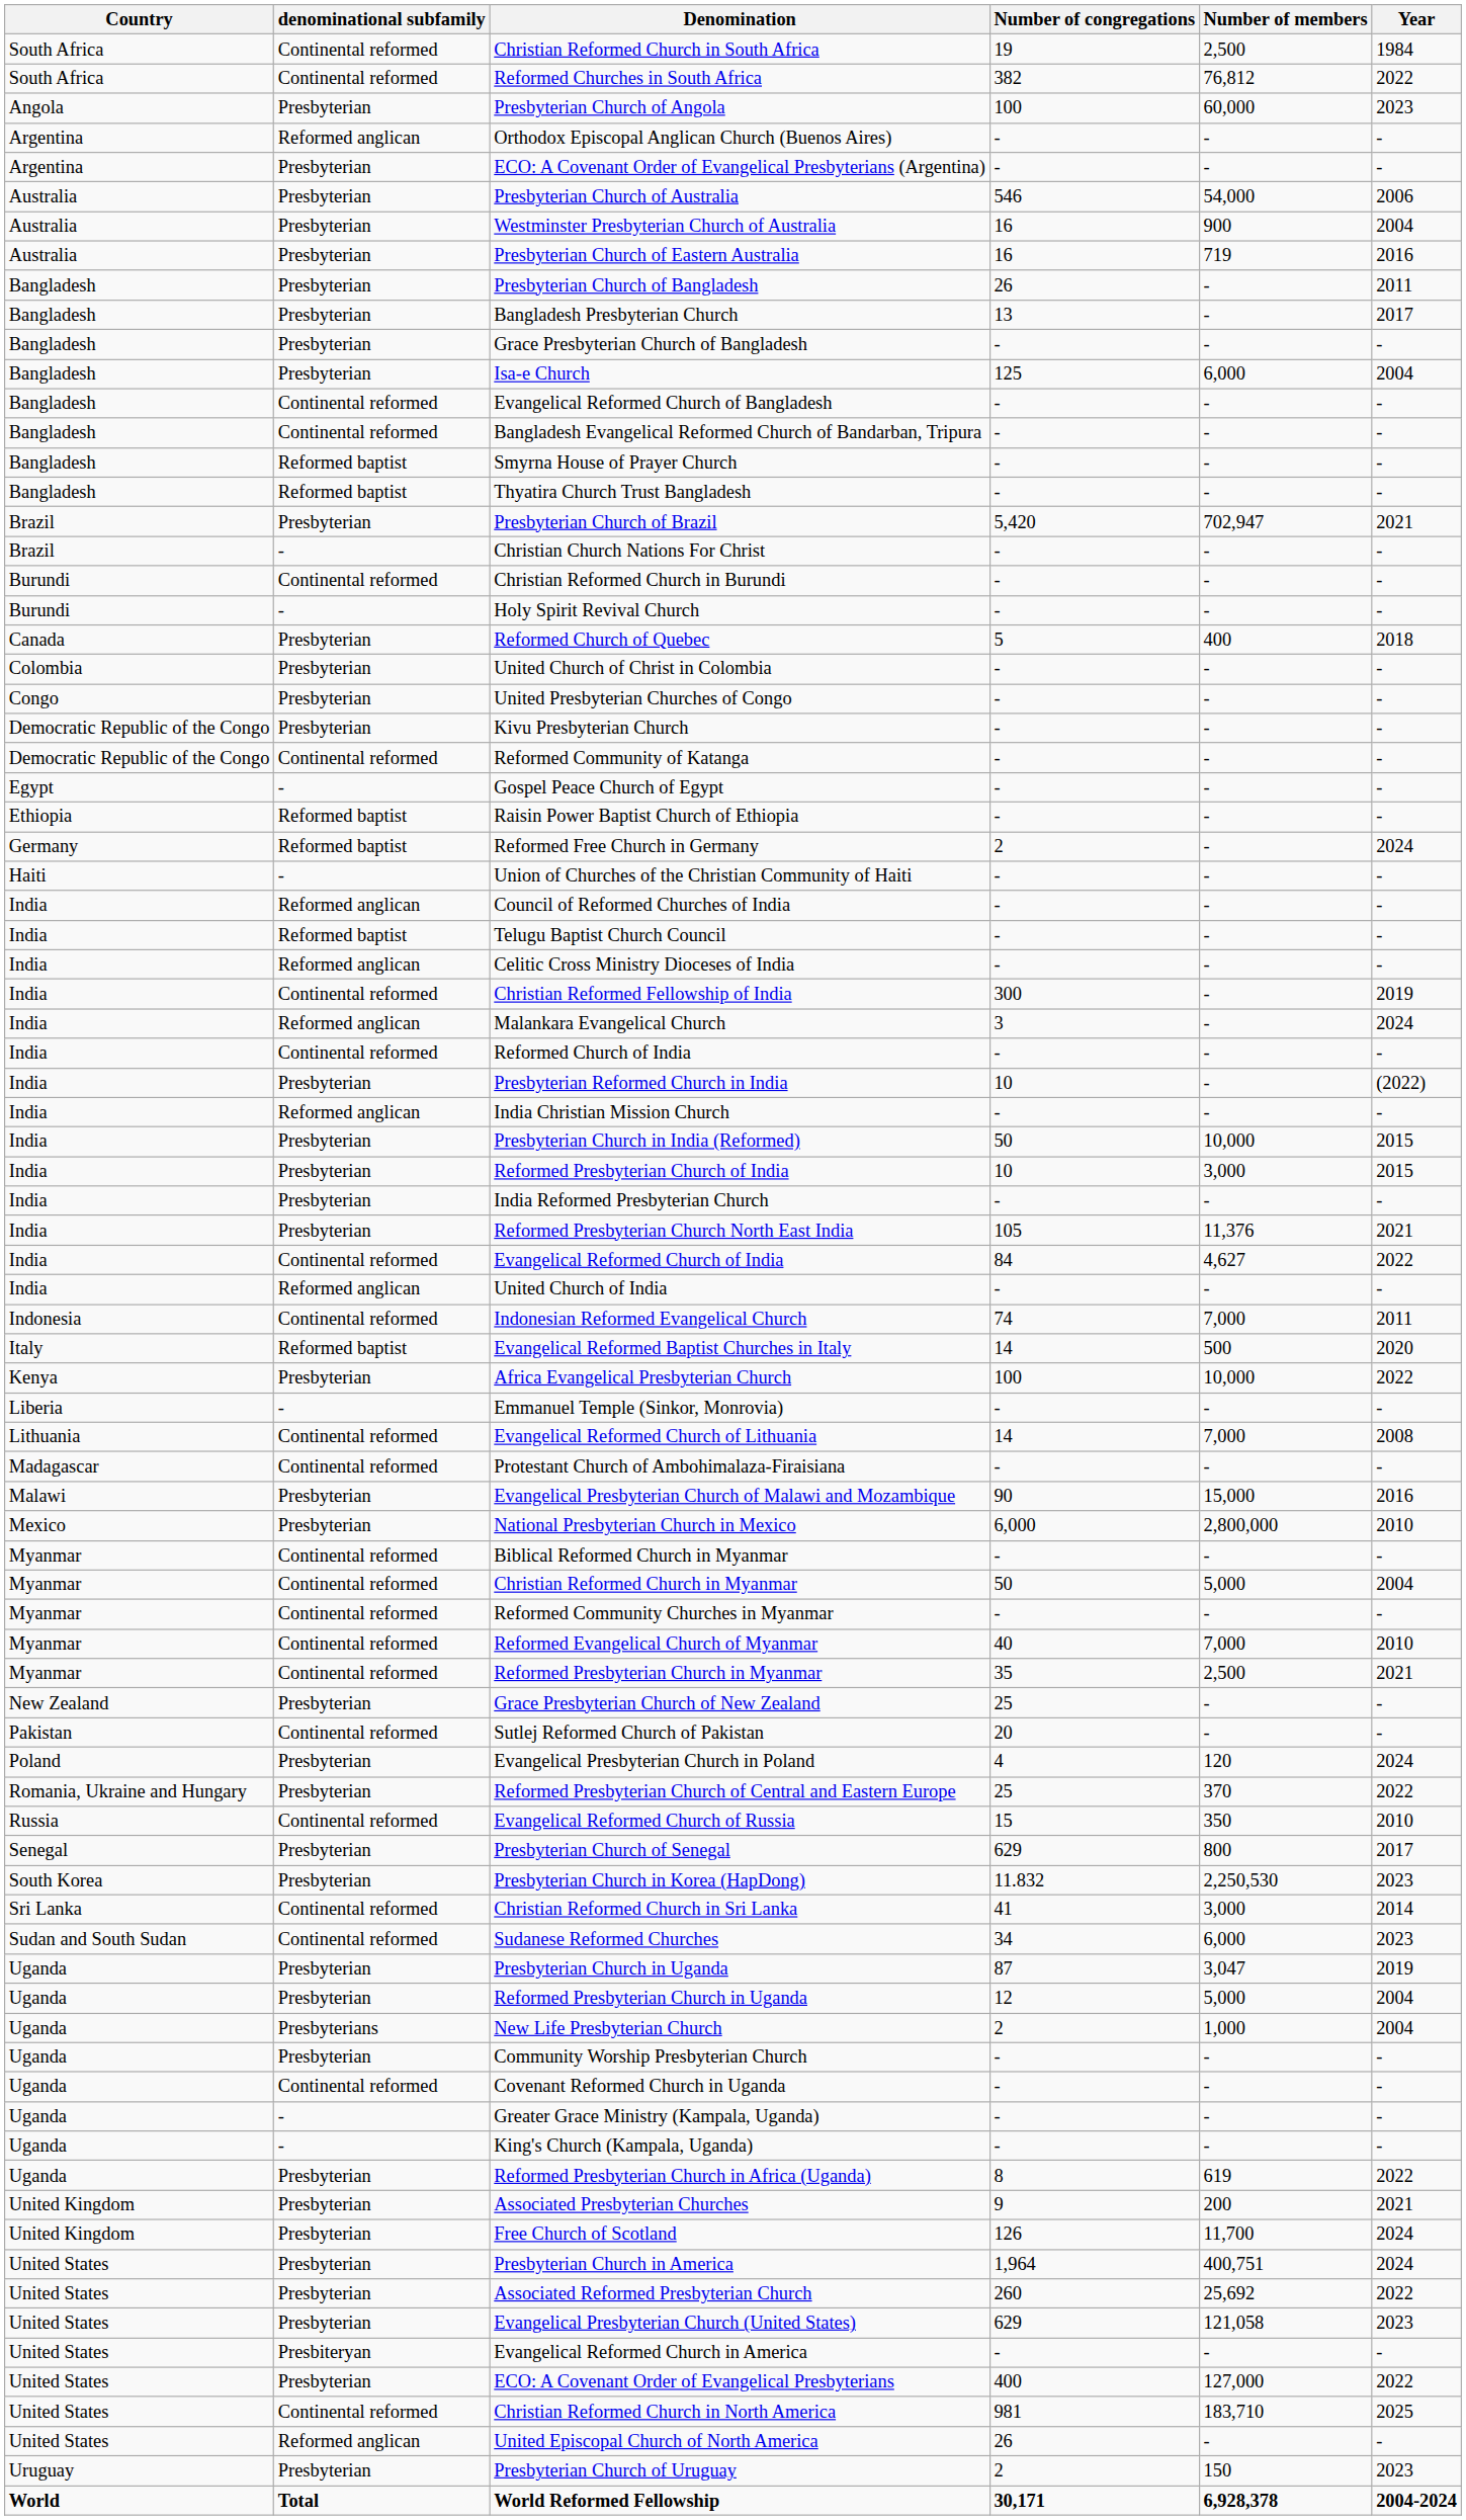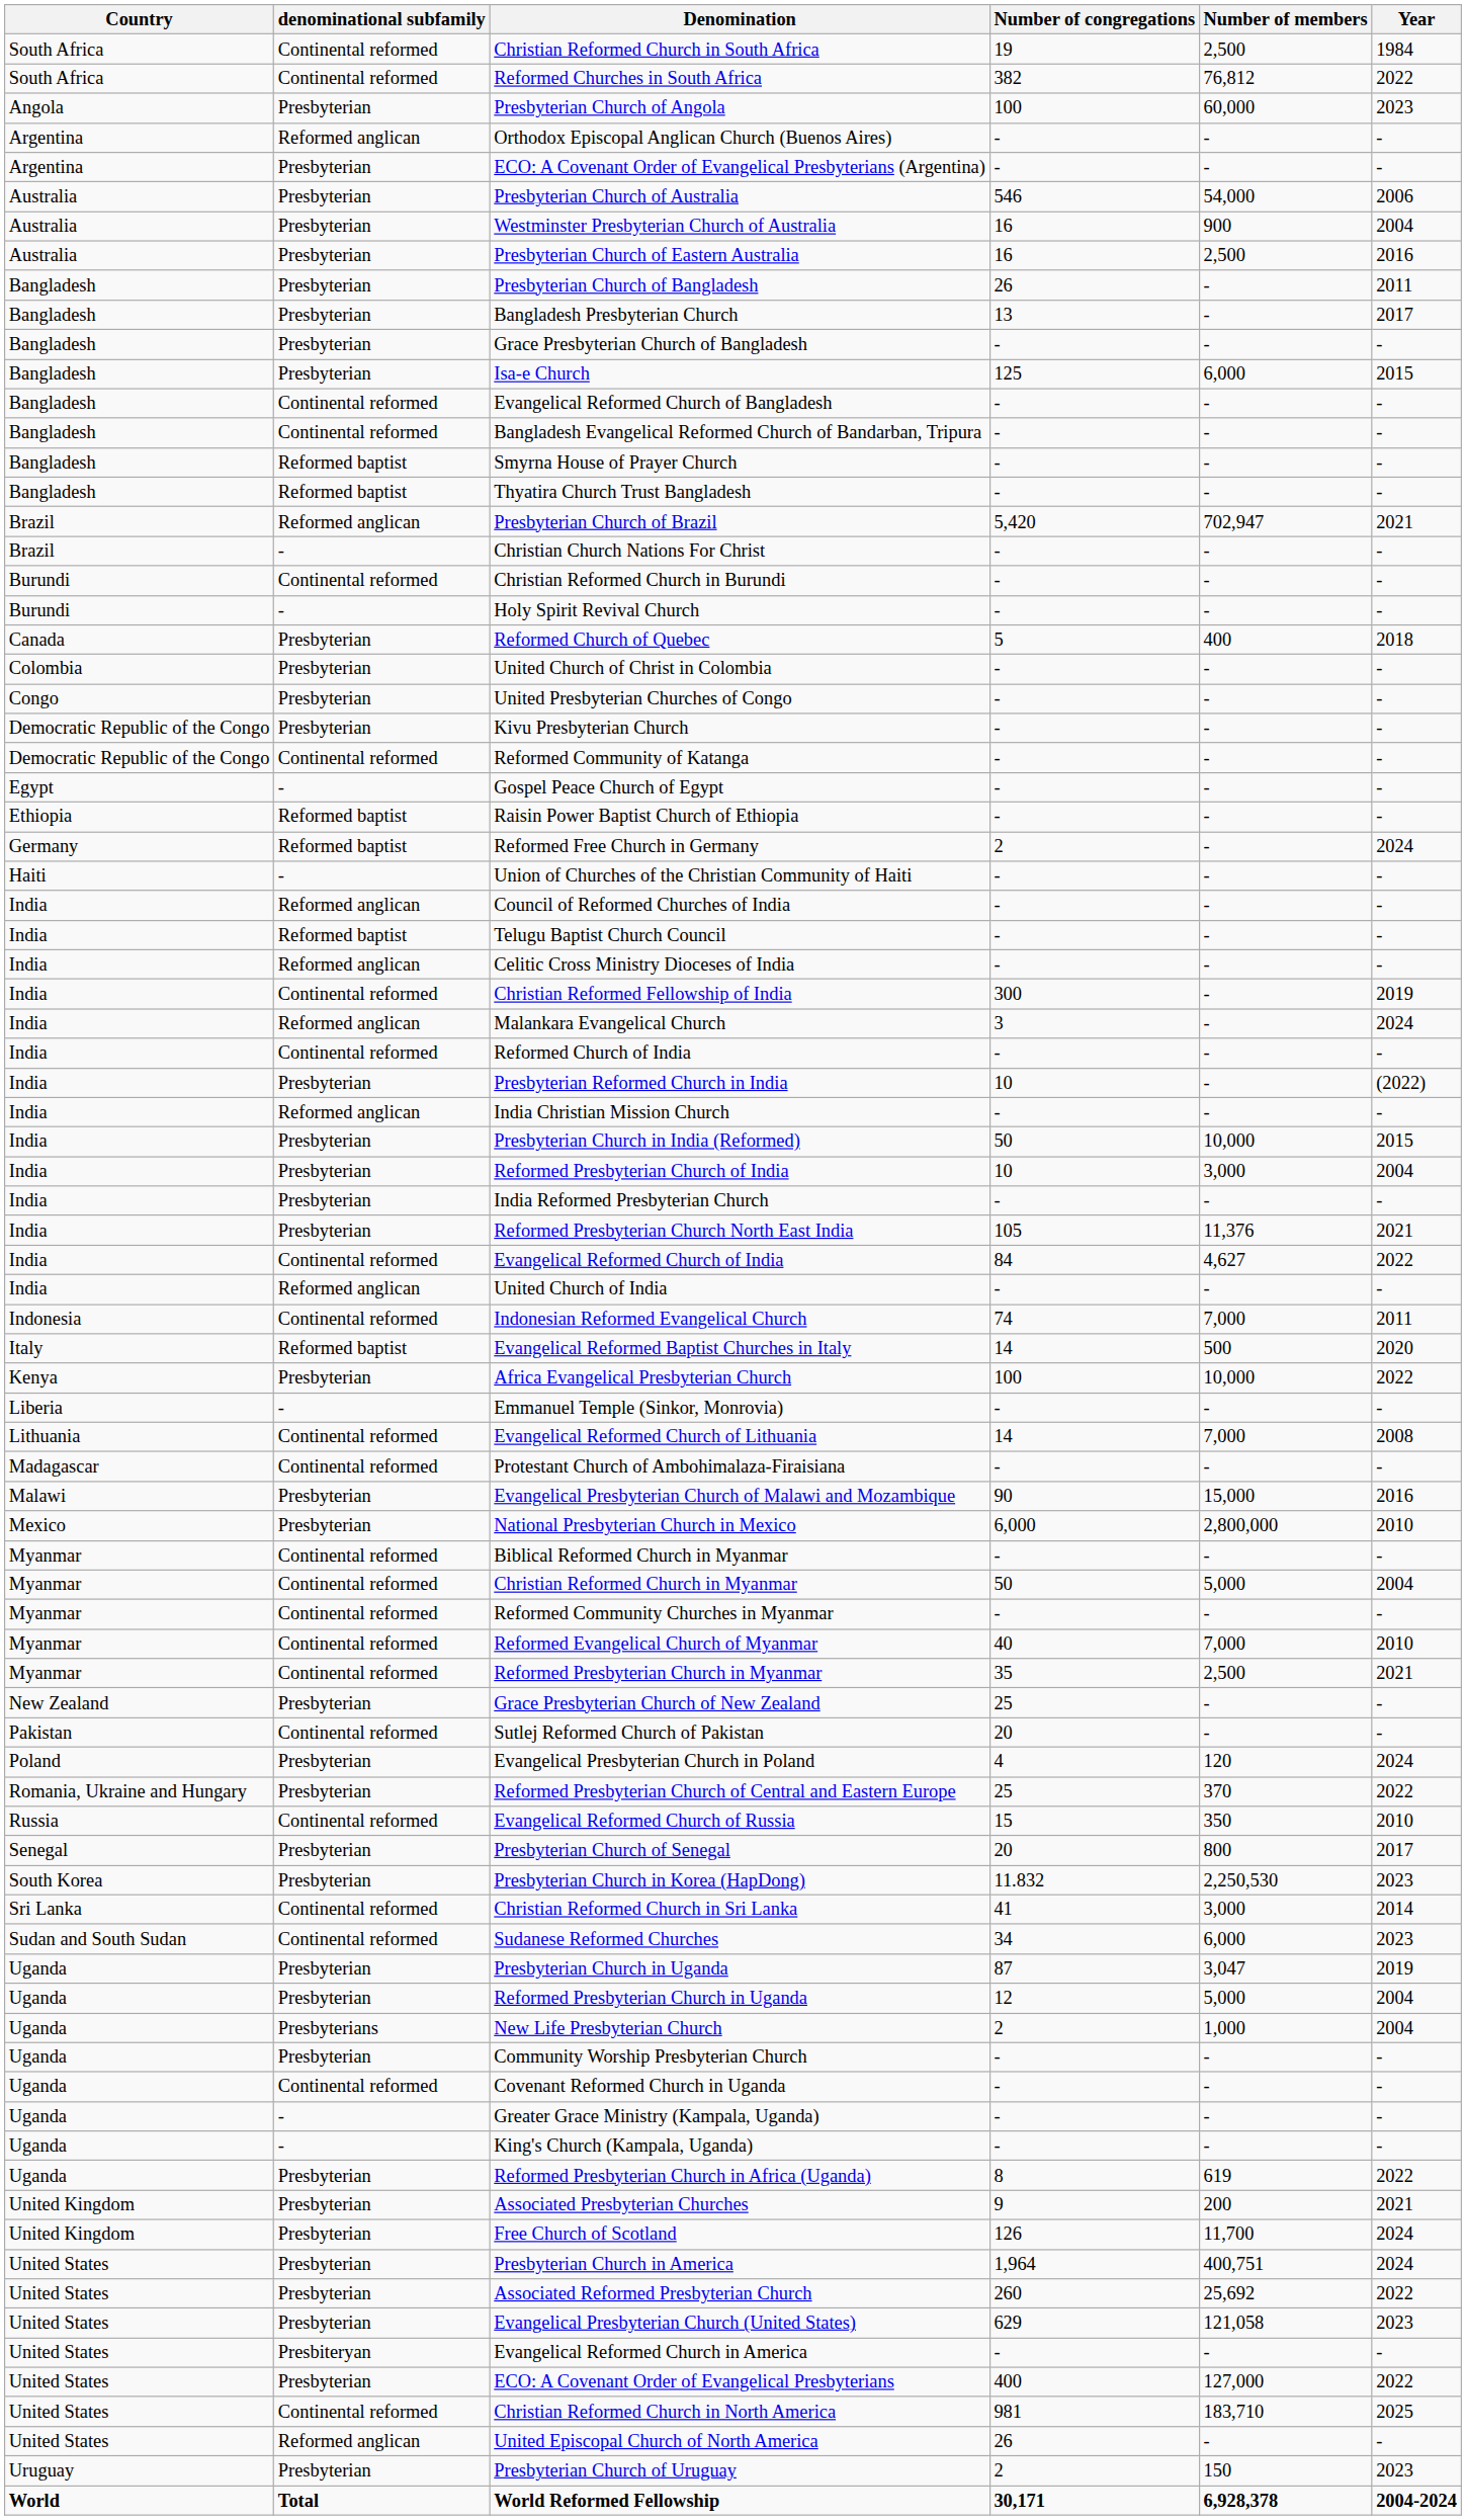Presbyterian Church of Eastern Australia | Number of members: 719 -> 2,500
Isa-e Church | Year: 2004 -> 2015
Presbyterian Church of Brazil | denominational subfamily: Presbyterian -> Reformed anglican
Reformed Presbyterian Church of India | Year: 2015 -> 2004
Presbyterian Church of Senegal | Number of congregations: 629 -> 20
